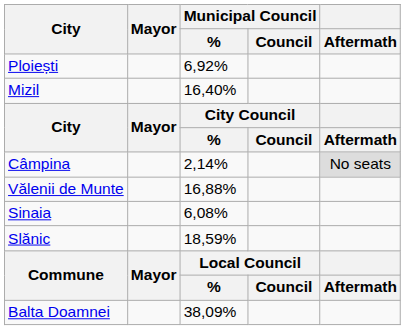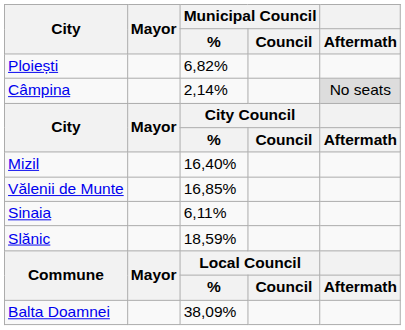Ploiești | Municipal Council / %: 6,92% -> 6,82%
rows swapped: Câmpina <-> Mizil
Vălenii de Munte | Municipal Council / %: 16,88% -> 16,85%
Sinaia | Municipal Council / %: 6,08% -> 6,11%
